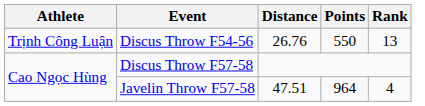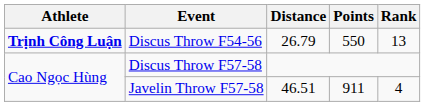Discus Throw F54-56 | Athlete: normal -> bold
Discus Throw F54-56 | Distance: 26.76 -> 26.79
Javelin Throw F57-58 | Distance: 47.51 -> 46.51
Javelin Throw F57-58 | Points: 964 -> 911
